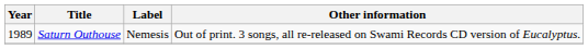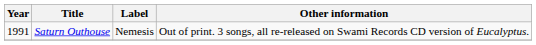Saturn Outhouse | Year: 1989 -> 1991
